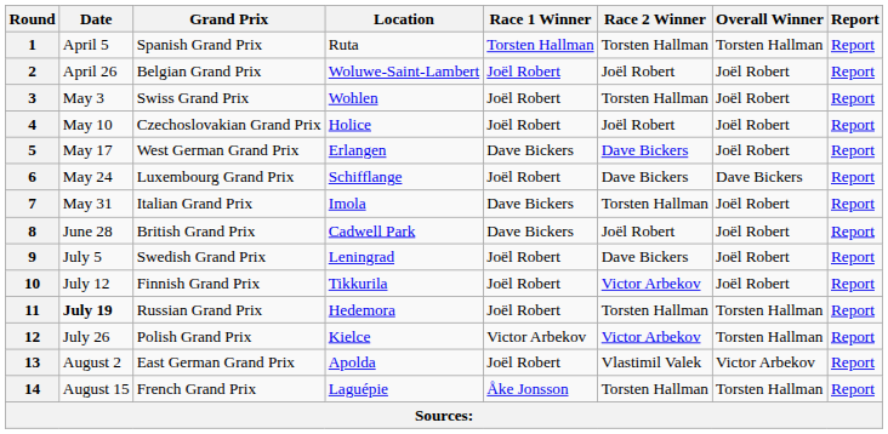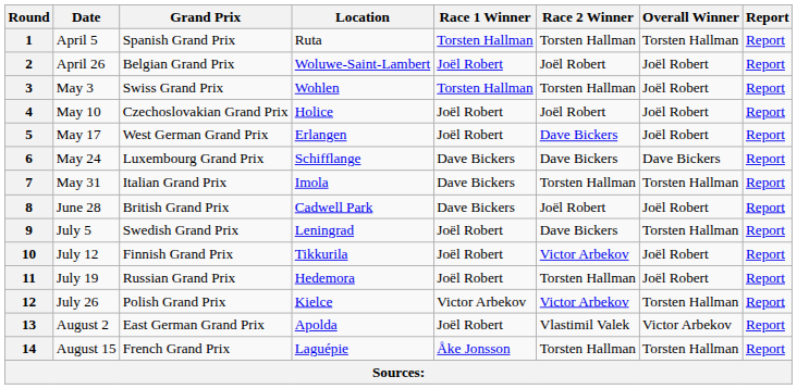3 | Race 1 Winner: Joël Robert -> Torsten Hallman
5 | Race 1 Winner: Dave Bickers -> Joël Robert
6 | Race 1 Winner: Joël Robert -> Dave Bickers
7 | Overall Winner: Joël Robert -> Torsten Hallman
9 | Overall Winner: Joël Robert -> Torsten Hallman
11 | Date: bold -> normal
11 | Overall Winner: Torsten Hallman -> Joël Robert
